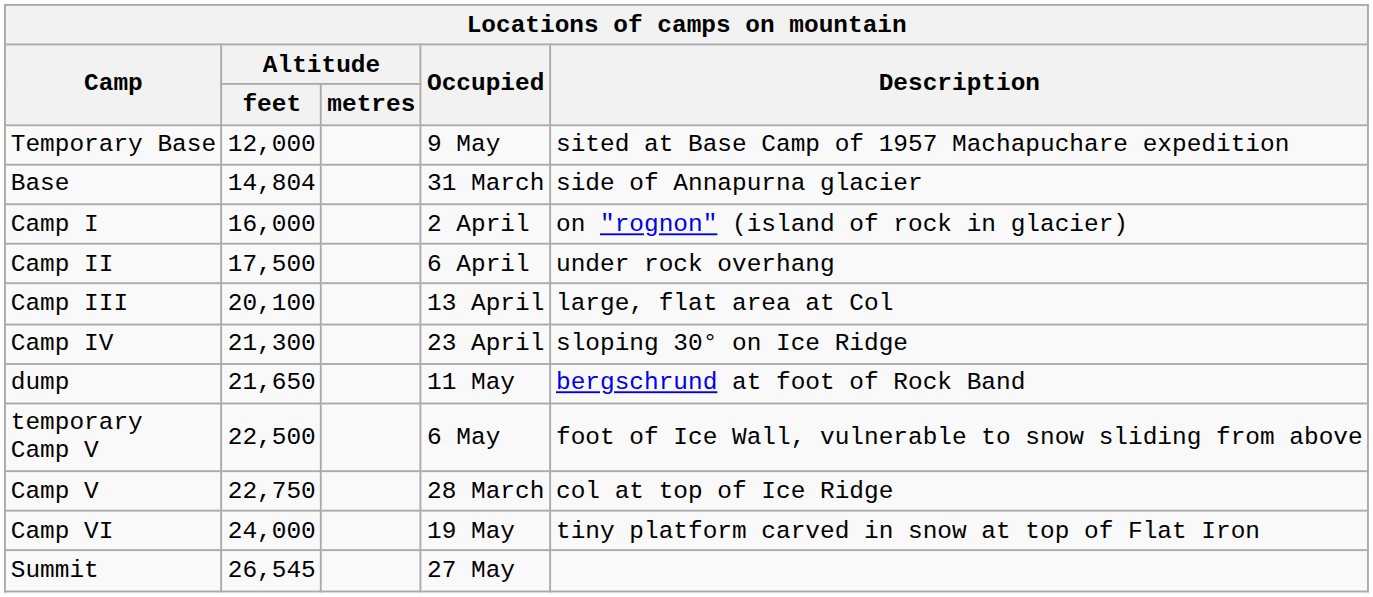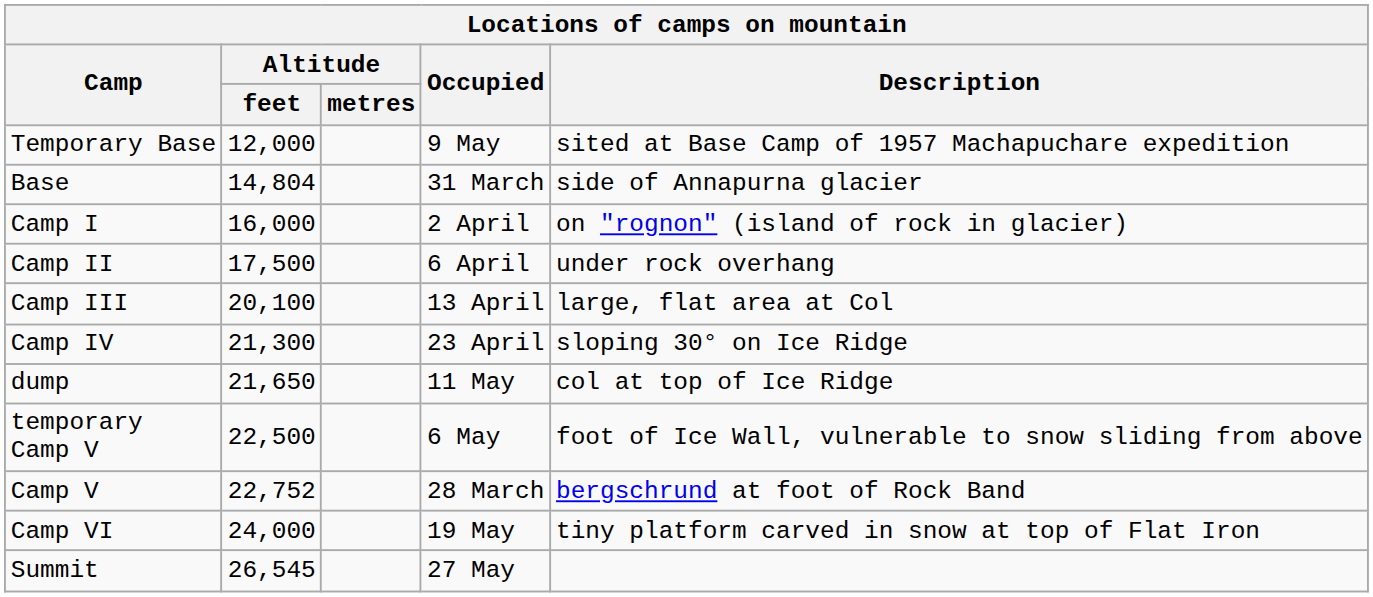dump | Description: bergschrund at foot of Rock Band -> col at top of Ice Ridge
Camp V | Altitude / feet: 22,750 -> 22,752
Camp V | Description: col at top of Ice Ridge -> bergschrund at foot of Rock Band
